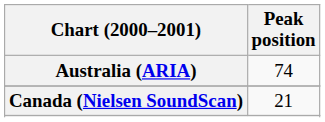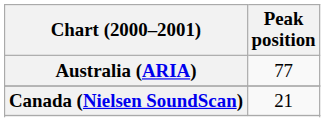Australia (ARIA) | Peak position: 74 -> 77
